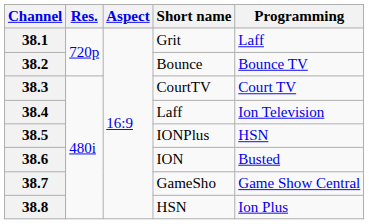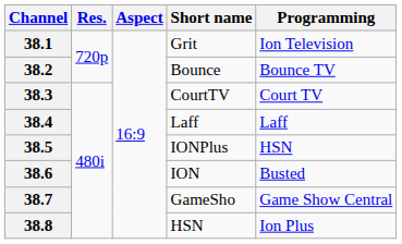38.1 | Programming: Laff -> Ion Television
38.4 | Programming: Ion Television -> Laff
